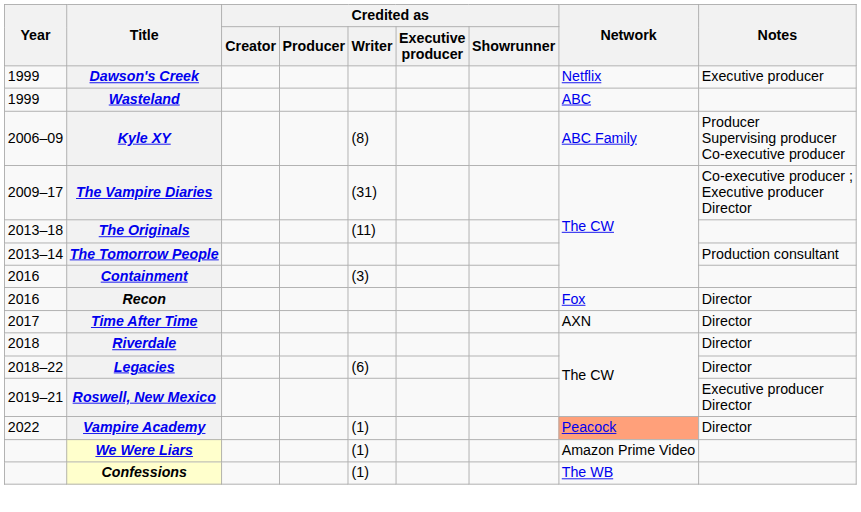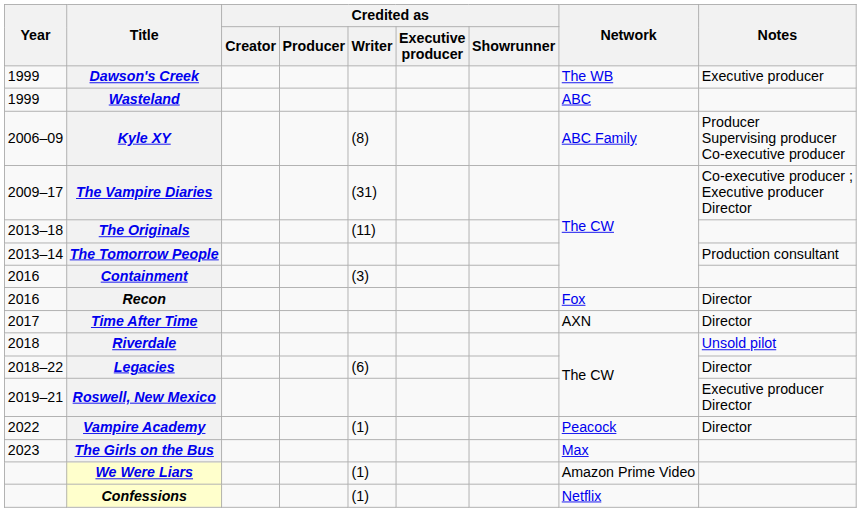Dawson's Creek | Network: Netflix -> The WB
Riverdale | Notes: Director -> Unsold pilot
Vampire Academy | Network: lightsalmon background -> no background
+ row: 2023 | The Girls on the Bus | Max
Confessions | Network: The WB -> Netflix
